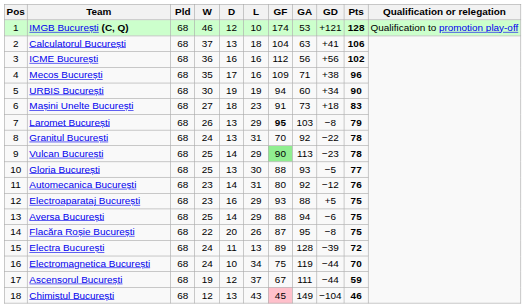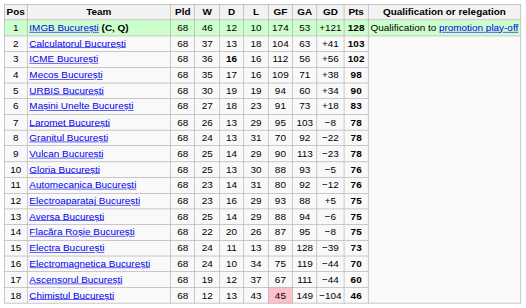Calculatorul București | Pts: 106 -> 103
ICME București | D: normal -> bold
Mecos București | Pts: 96 -> 98
Laromet București | GF: bold -> normal
Laromet București | Pts: 79 -> 78
Vulcan București | GF: lightgreen background -> no background
Gloria București | Pts: 77 -> 76
Electra București | Pts: 72 -> 73
Ascensorul București | Pts: 59 -> 60
